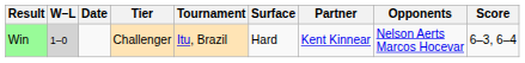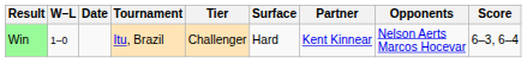columns swapped: Tournament <-> Tier
Win | W–L: lightgrey background -> no background
